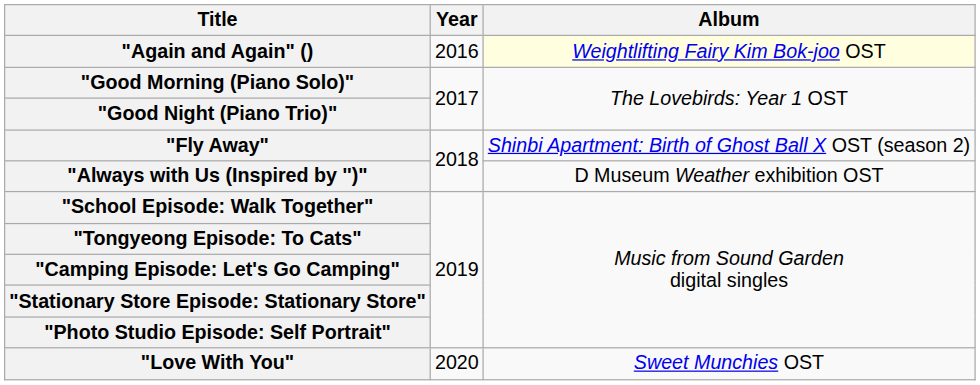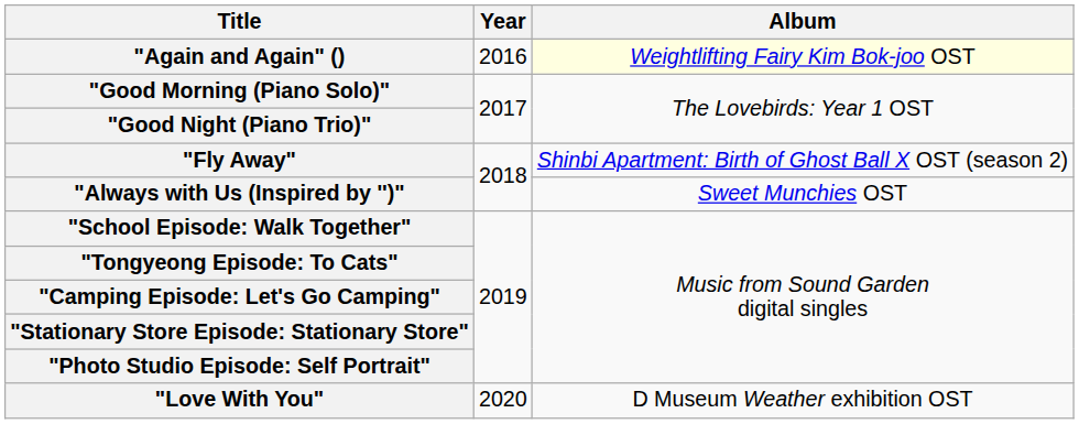"Always with Us (Inspired by '')" | Album: D Museum Weather exhibition OST -> Sweet Munchies OST
"Love With You" | Album: Sweet Munchies OST -> D Museum Weather exhibition OST
